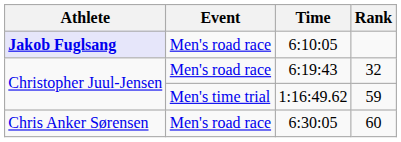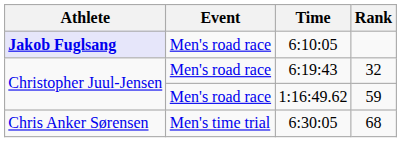1:16:49.62 | Event: Men's time trial -> Men's road race
6:30:05 | Event: Men's road race -> Men's time trial
6:30:05 | Rank: 60 -> 68
